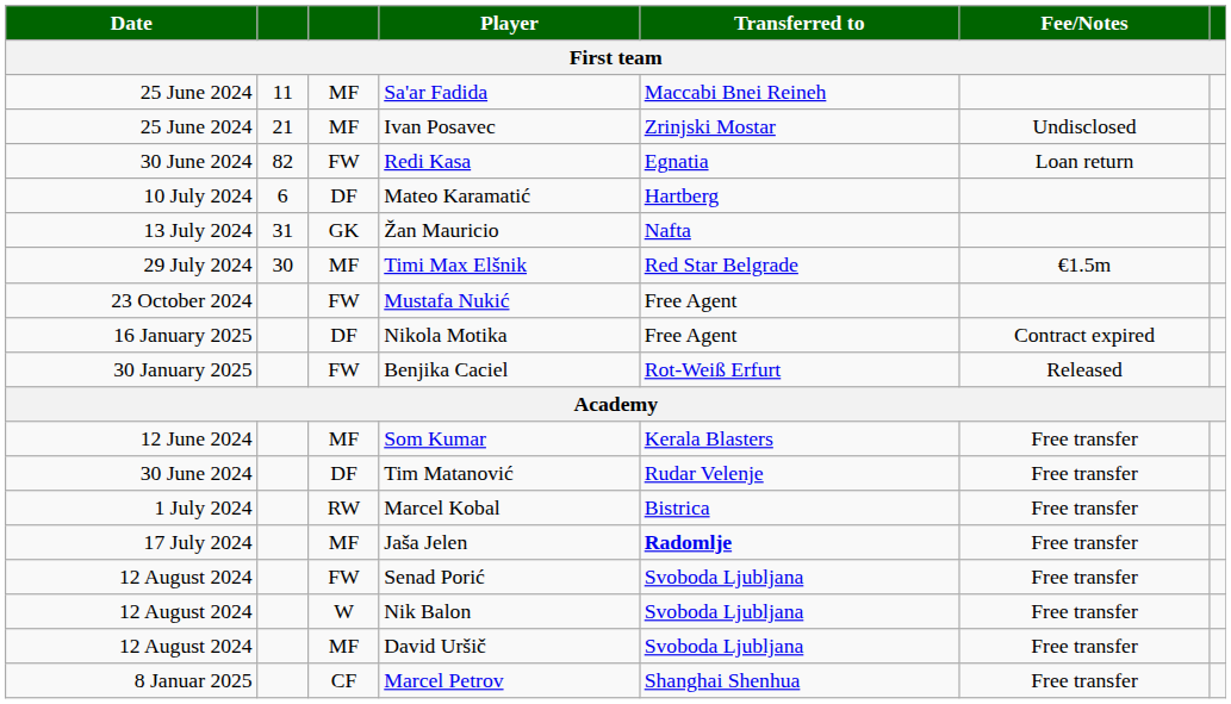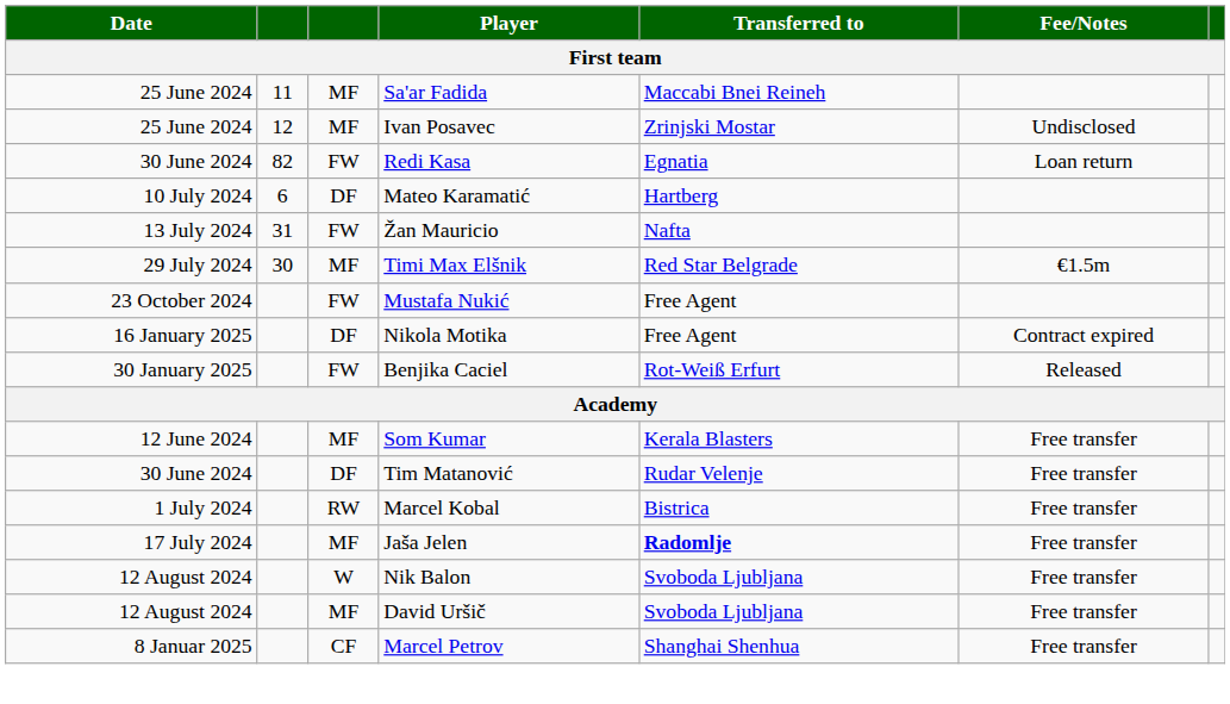Ivan Posavec | column 2: 21 -> 12
Žan Mauricio | column 3: GK -> FW
- row: 12 August 2024 | FW | Senad Porić | Svoboda Ljubljana | Free transfer
